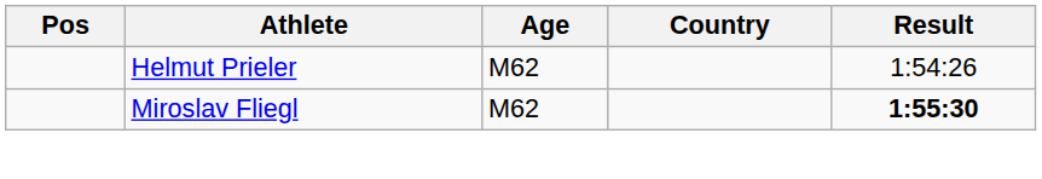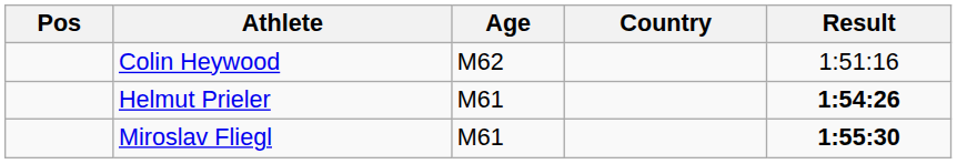+ row: Colin Heywood | M62 | 1:51:16
Helmut Prieler | Age: M62 -> M61
Helmut Prieler | Result: normal -> bold
Miroslav Fliegl | Age: M62 -> M61
